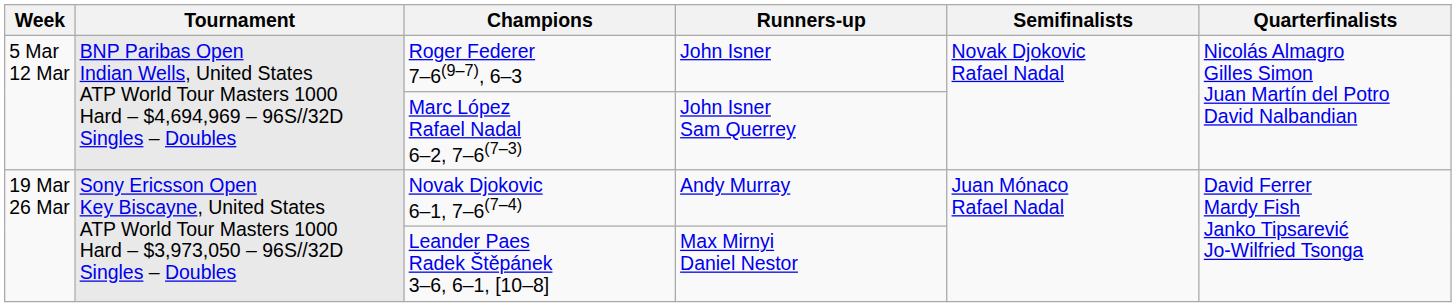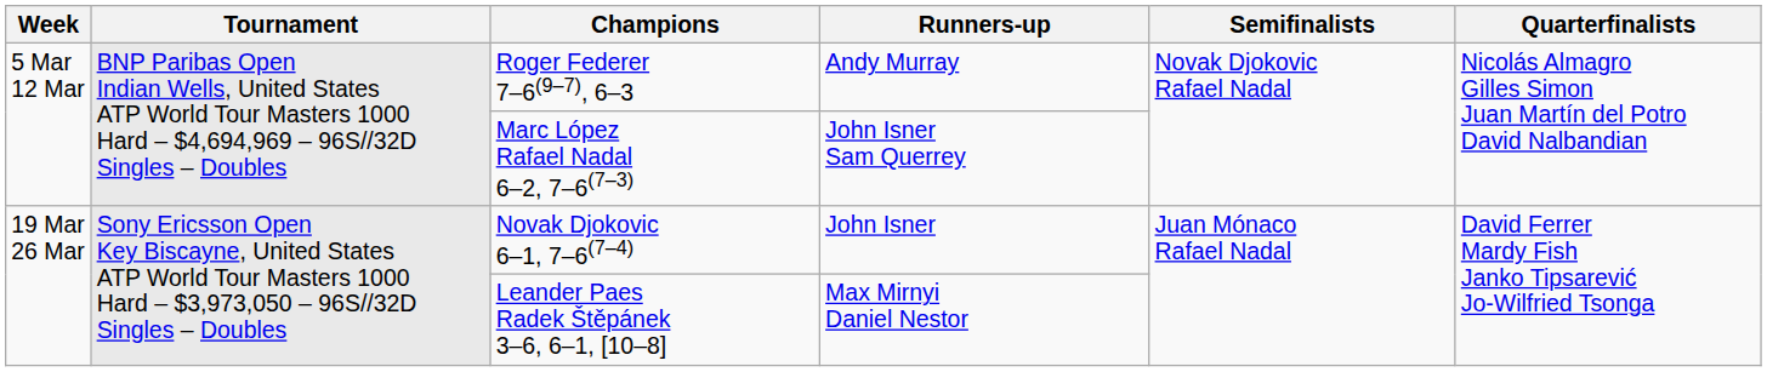Roger Federer 7–6(9–7), 6–3 | Runners-up: John Isner -> Andy Murray
Novak Djokovic 6–1, 7–6(7–4) | Runners-up: Andy Murray -> John Isner
